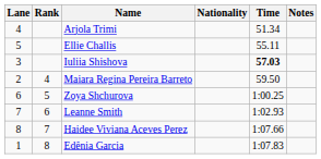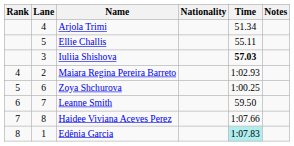columns swapped: Rank <-> Lane
Maiara Regina Pereira Barreto | Time: 59.50 -> 1:02.93
Leanne Smith | Time: 1:02.93 -> 59.50
Edênia Garcia | Time: no background -> paleturquoise background
